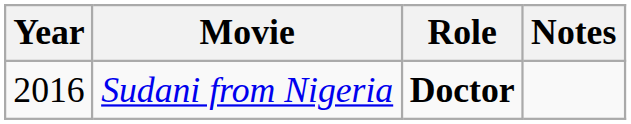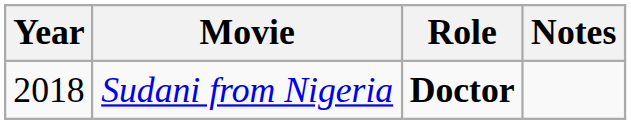Sudani from Nigeria | Year: 2016 -> 2018
